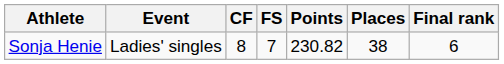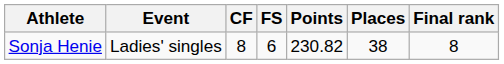Sonja Henie | FS: 7 -> 6
Sonja Henie | Final rank: 6 -> 8
